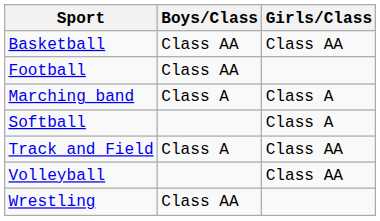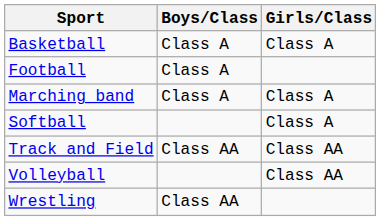Basketball | Boys/Class: Class AA -> Class A
Basketball | Girls/Class: Class AA -> Class A
Football | Boys/Class: Class AA -> Class A
Track and Field | Boys/Class: Class A -> Class AA
